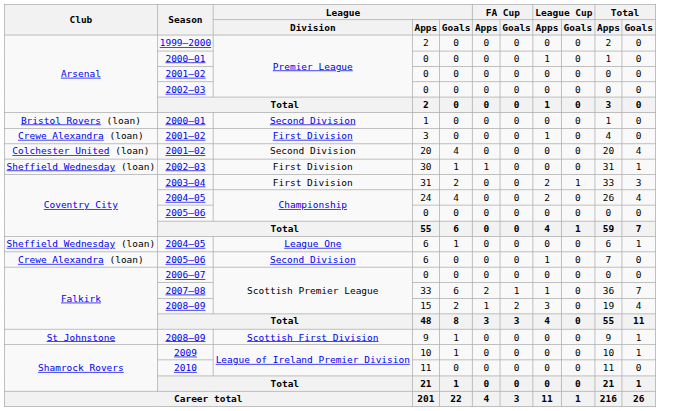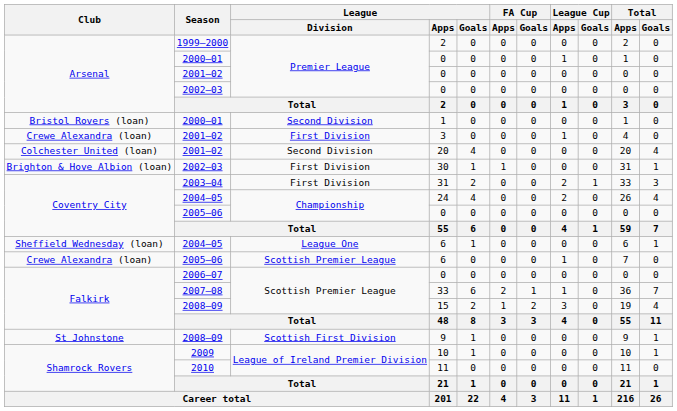30 | Club: Sheffield Wednesday (loan) -> Brighton & Hove Albion (loan)
2005–06 / 6 | League / Division: Second Division -> Scottish Premier League
